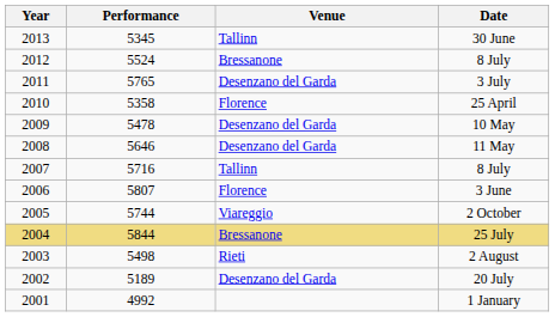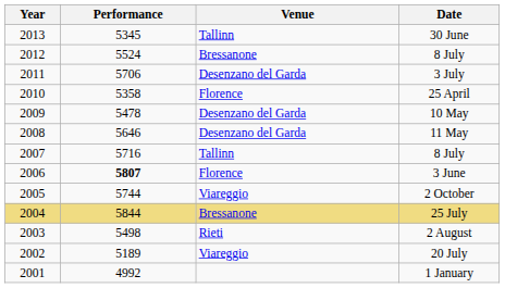3 July | Performance: 5765 -> 5706
3 June | Performance: normal -> bold
20 July | Venue: Desenzano del Garda -> Viareggio
